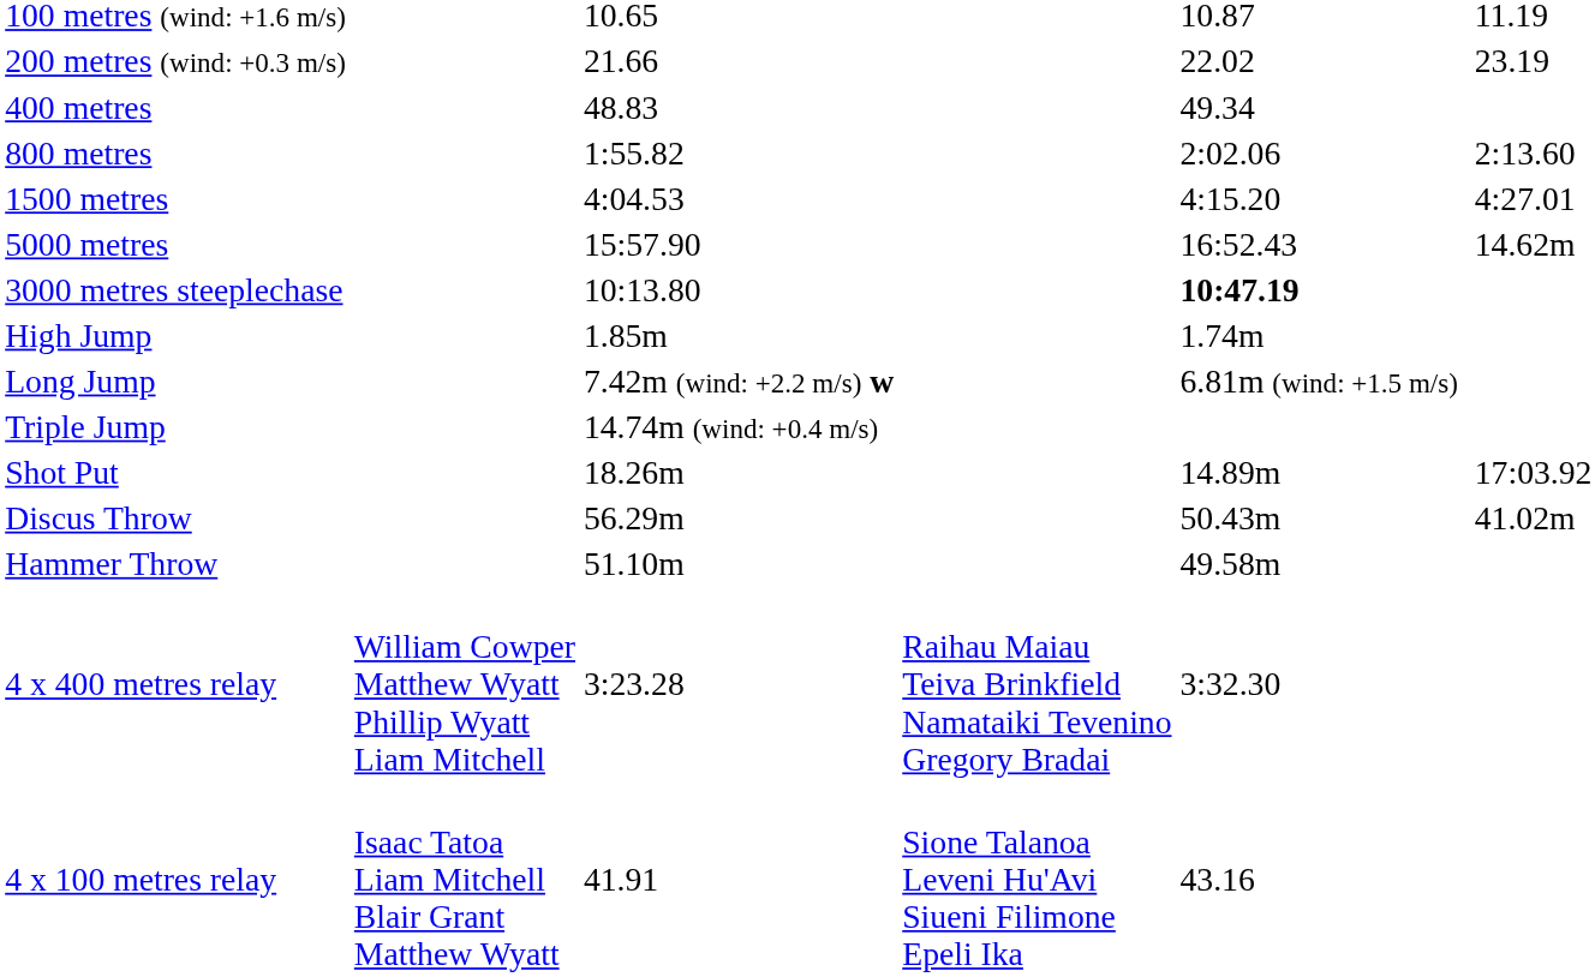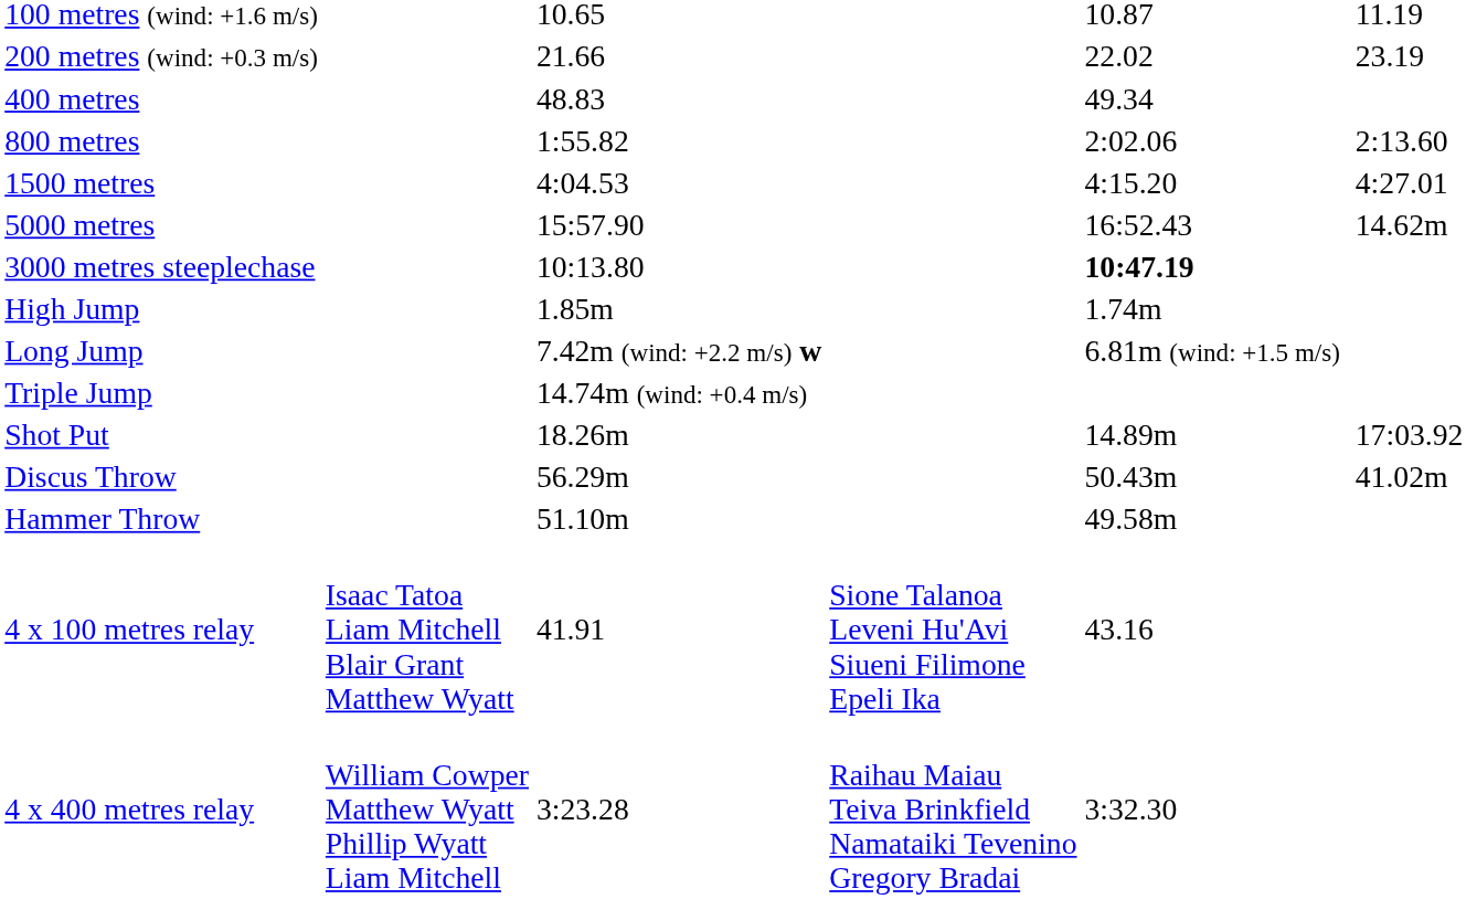rows swapped: 4 x 100 metres relay <-> 4 x 400 metres relay
